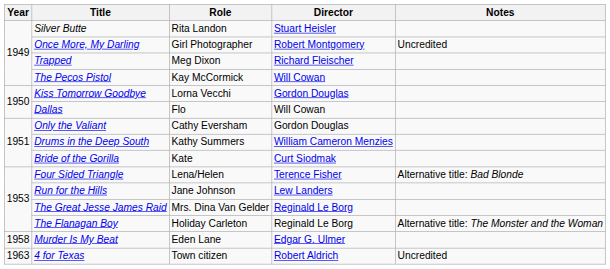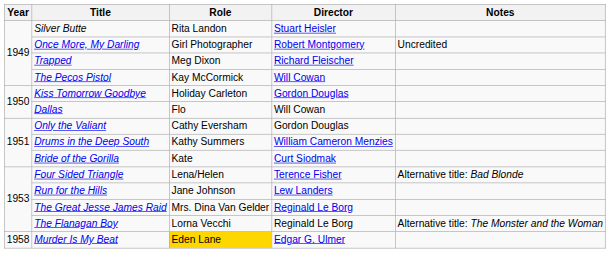Kiss Tomorrow Goodbye | Role: Lorna Vecchi -> Holiday Carleton
The Flanagan Boy | Role: Holiday Carleton -> Lorna Vecchi
Murder Is My Beat | Role: no background -> gold background
- row: 1963 | 4 for Texas | Town citizen | Robert Aldrich | Uncredited
